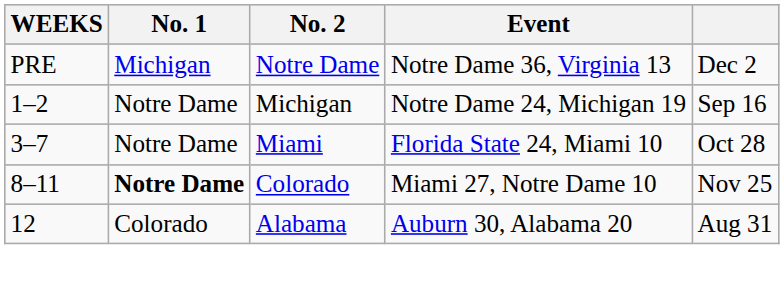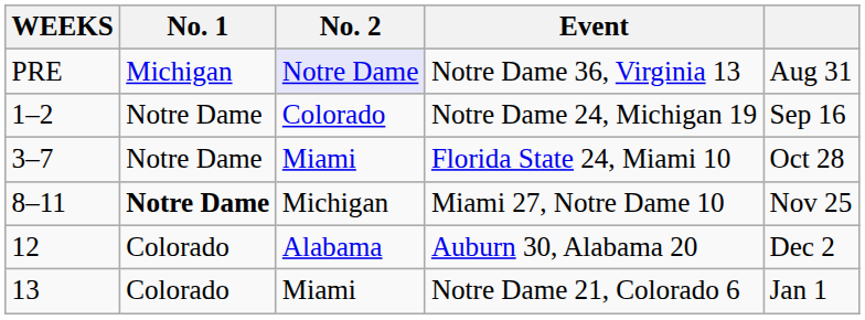Notre Dame 36, Virginia 13 | No. 2: no background -> lavender background
Notre Dame 36, Virginia 13 | column 5: Dec 2 -> Aug 31
Notre Dame 24, Michigan 19 | No. 2: Michigan -> Colorado
Miami 27, Notre Dame 10 | No. 2: Colorado -> Michigan
Auburn 30, Alabama 20 | column 5: Aug 31 -> Dec 2
+ row: 13 | Colorado | Miami | Notre Dame 21, Colorado 6 | Jan 1
